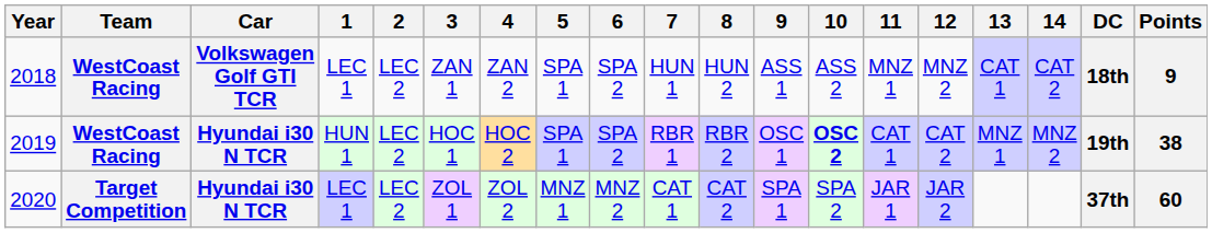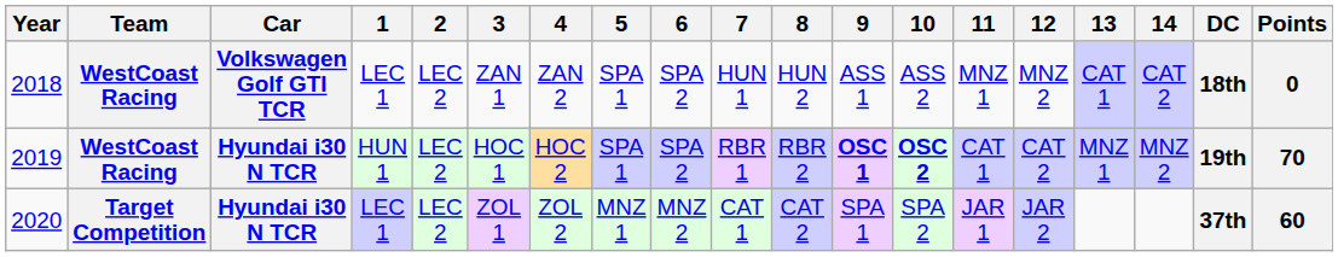2018 | Points: 9 -> 0
2019 | 9: normal -> bold
2019 | Points: 38 -> 70
